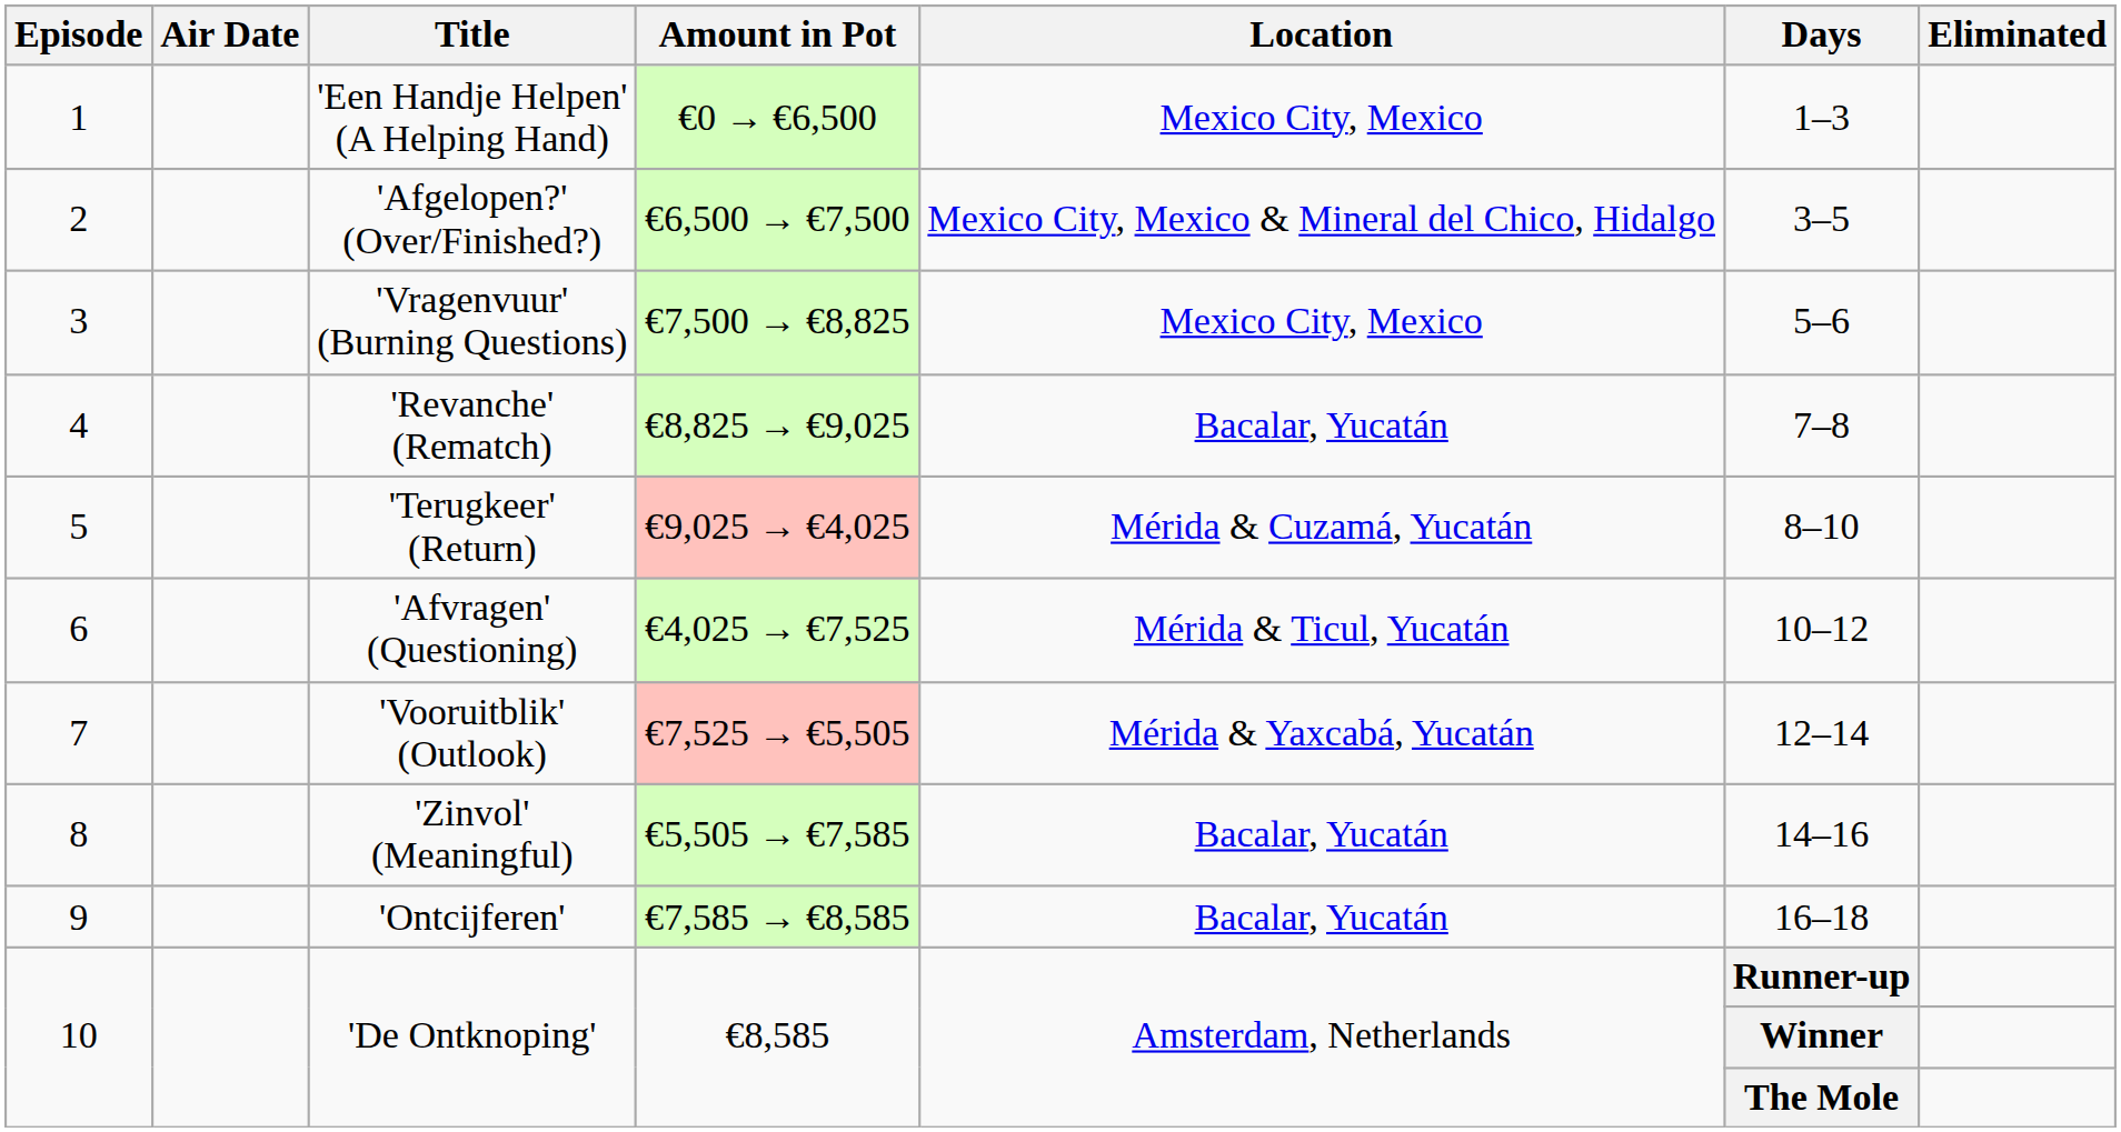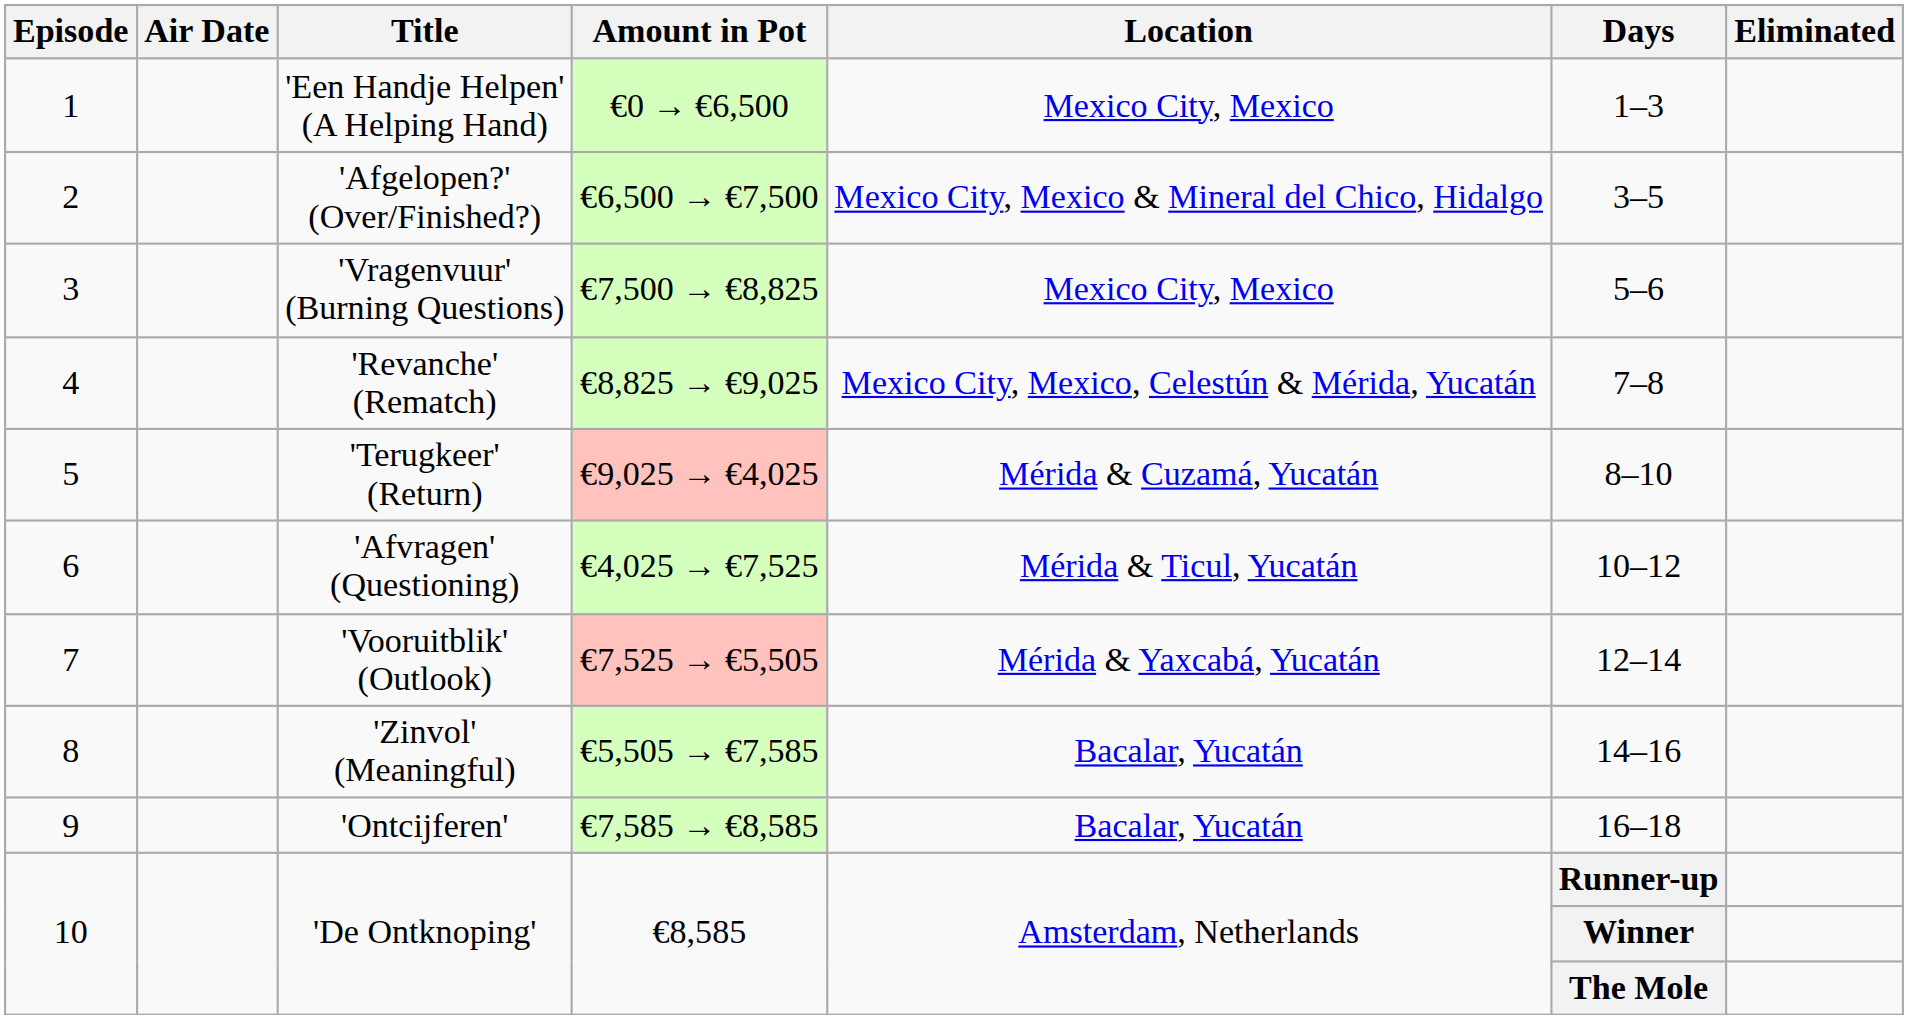4 | Location: Bacalar, Yucatán -> Mexico City, Mexico, Celestún & Mérida, Yucatán
